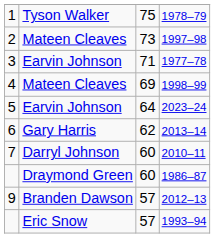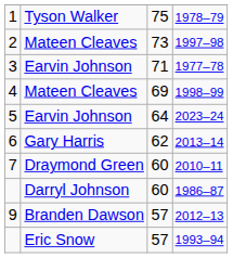2010–11 | column 2: Darryl Johnson -> Draymond Green
1986–87 | column 2: Draymond Green -> Darryl Johnson
